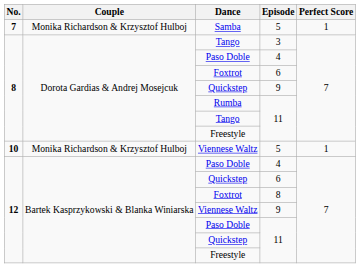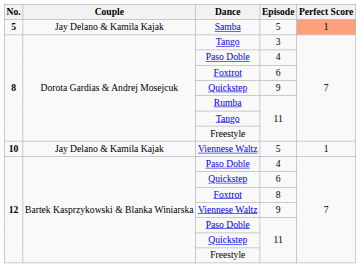Samba | No.: 7 -> 5
Samba | Couple: Monika Richardson & Krzysztof Hulboj -> Jay Delano & Kamila Kajak
Samba | Perfect Score: no background -> lightsalmon background
Viennese Waltz / 5 | Couple: Monika Richardson & Krzysztof Hulboj -> Jay Delano & Kamila Kajak
